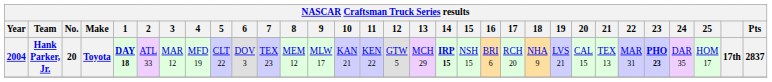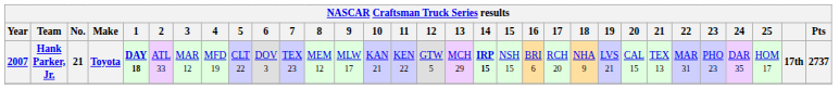Hank Parker, Jr. | Year: 2004 -> 2007
Hank Parker, Jr. | No.: 20 -> 21
Hank Parker, Jr. | 23: bold -> normal
Hank Parker, Jr. | Pts: 2837 -> 2737
